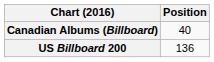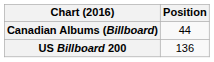Canadian Albums (Billboard) | Position: 40 -> 44
